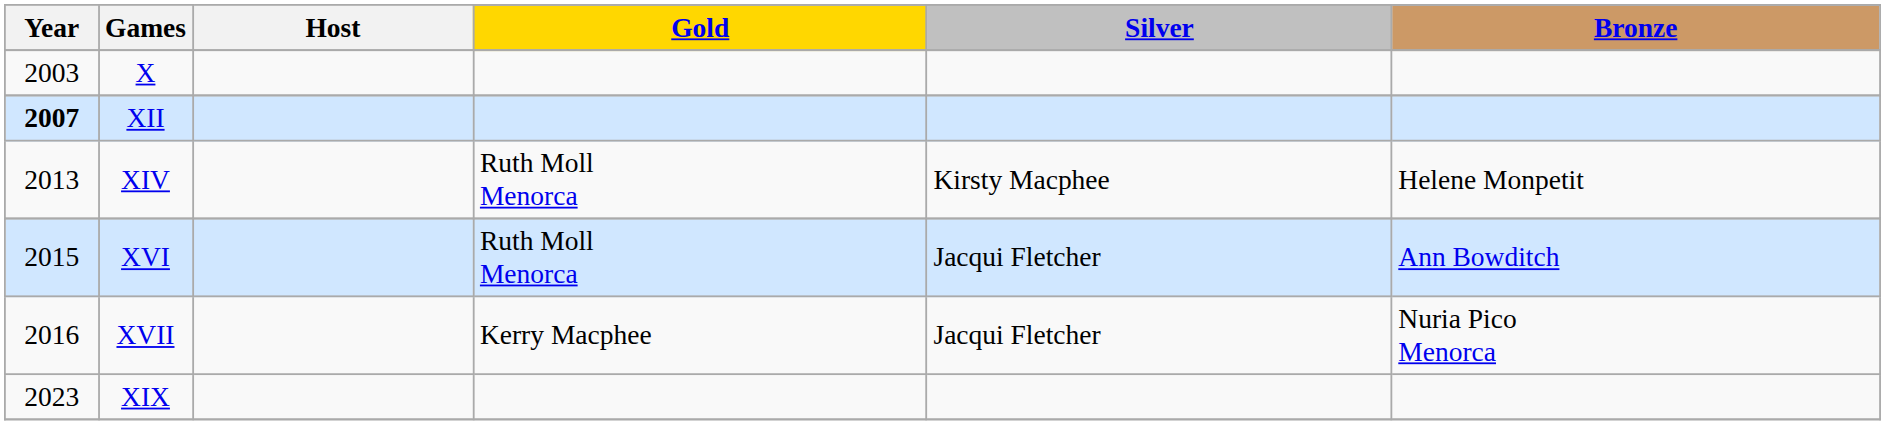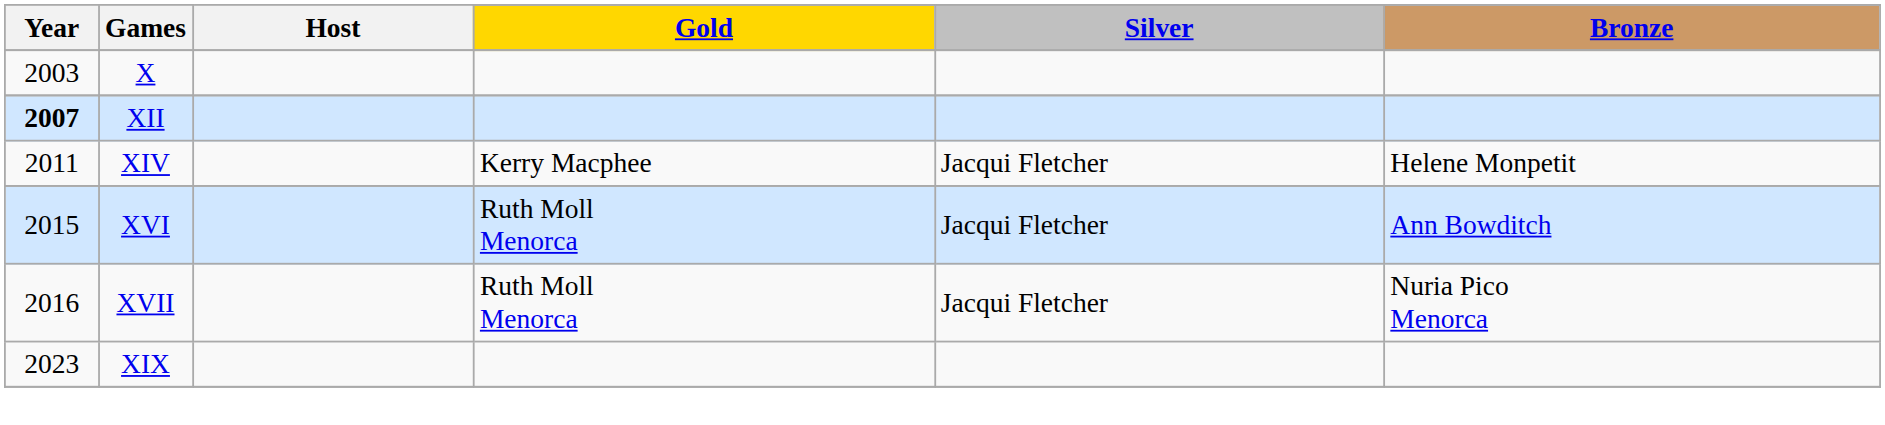XIV | Year: 2013 -> 2011
XIV | Gold: Ruth Moll Menorca -> Kerry Macphee
XIV | Silver: Kirsty Macphee -> Jacqui Fletcher
XVII | Gold: Kerry Macphee -> Ruth Moll Menorca
